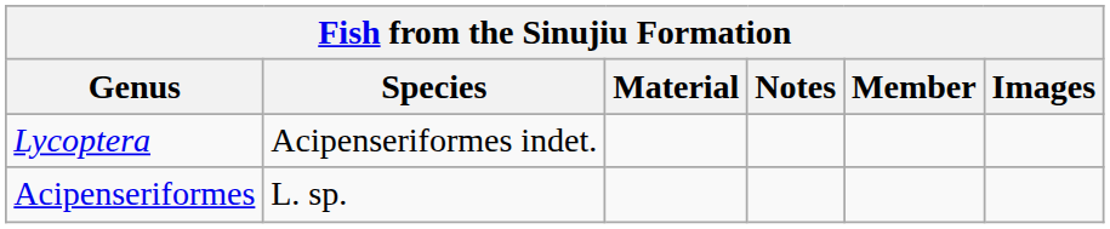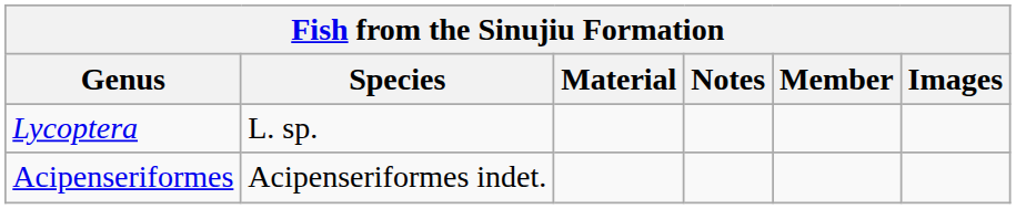Lycoptera | Species: Acipenseriformes indet. -> L. sp.
Acipenseriformes | Species: L. sp. -> Acipenseriformes indet.
